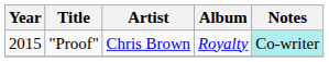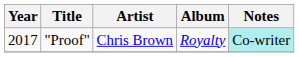"Proof" | Year: 2015 -> 2017
